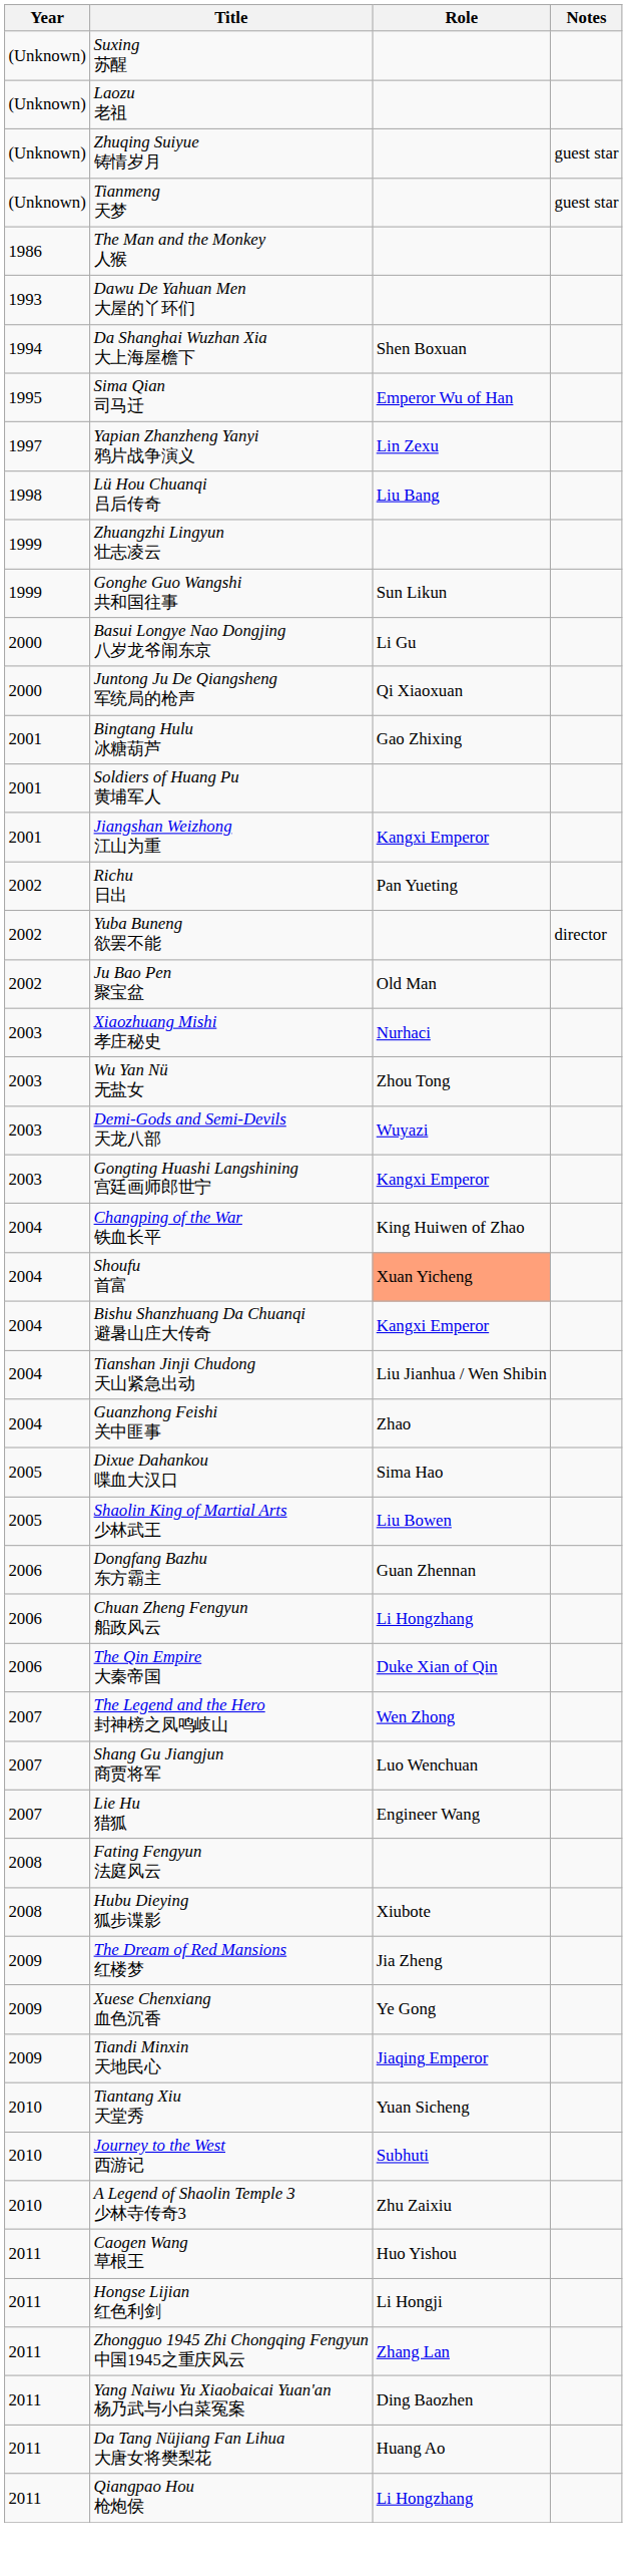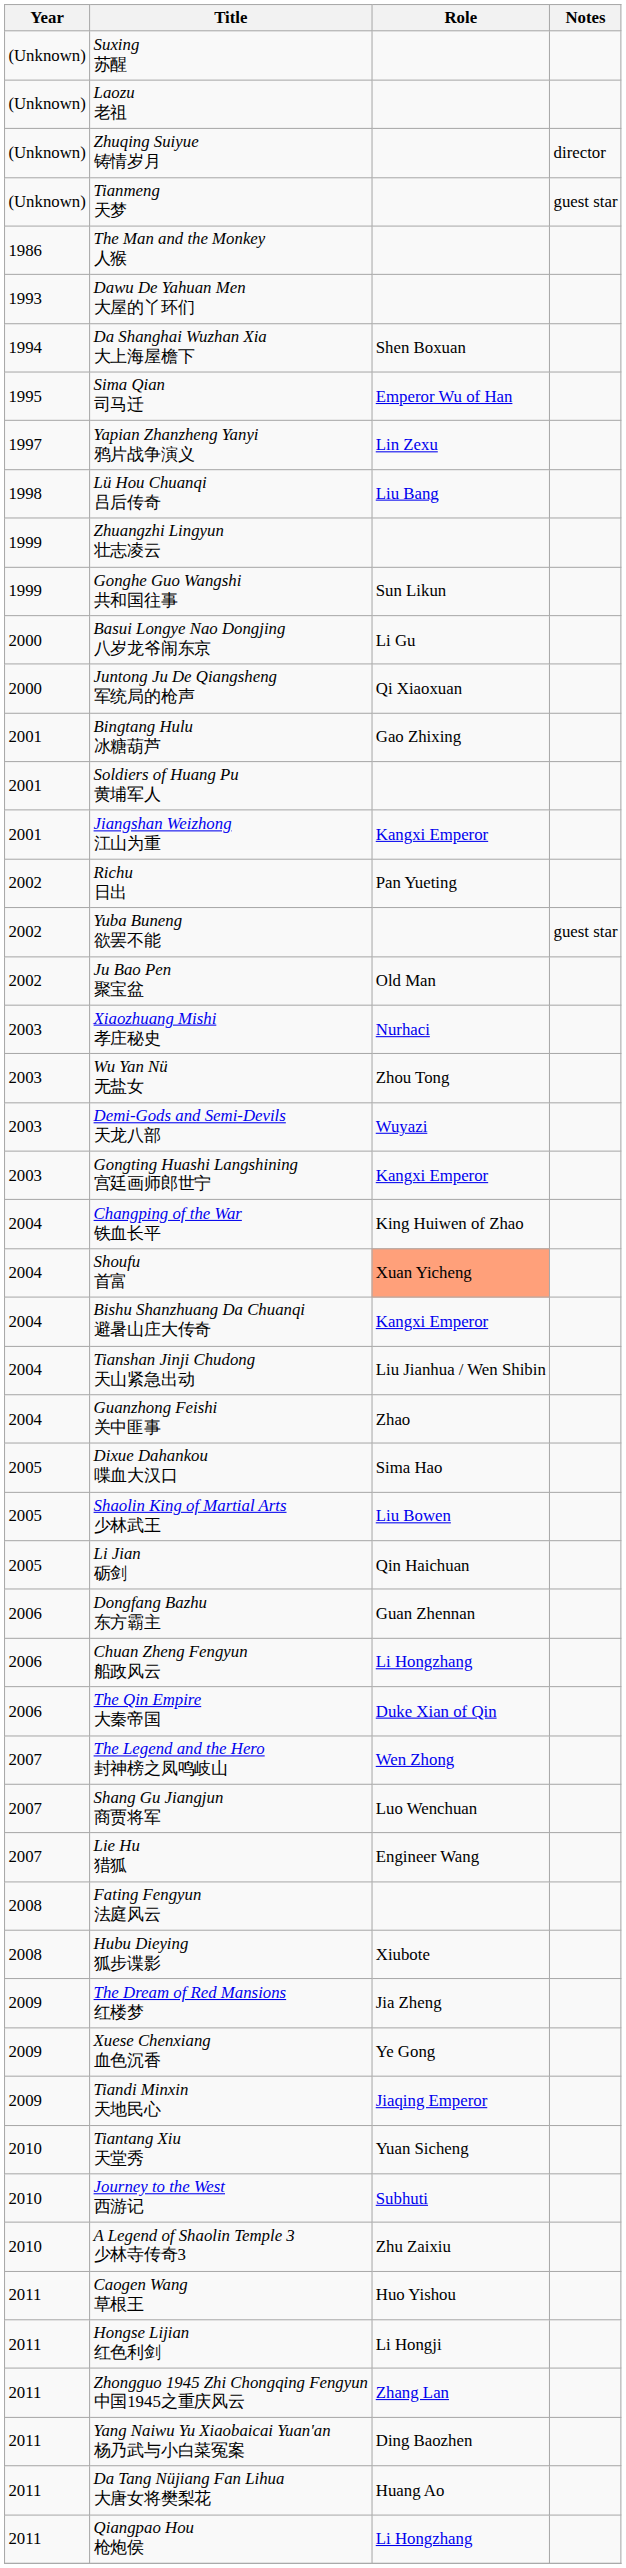Zhuqing Suiyue 铸情岁月 | Notes: guest star -> director
Yuba Buneng 欲罢不能 | Notes: director -> guest star
+ row: 2005 | Li Jian 砺剑 | Qin Haichuan
